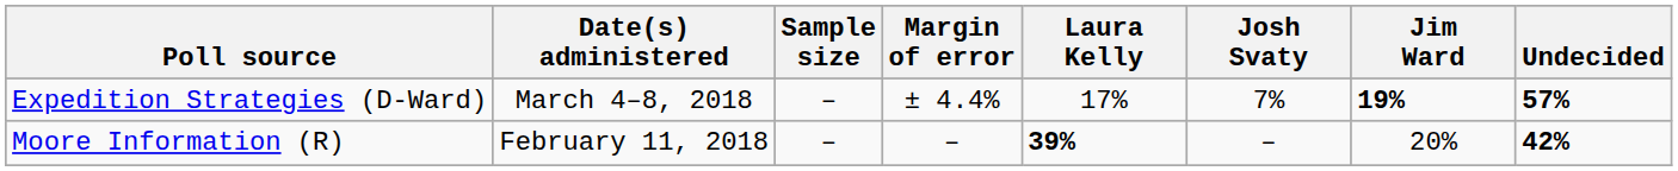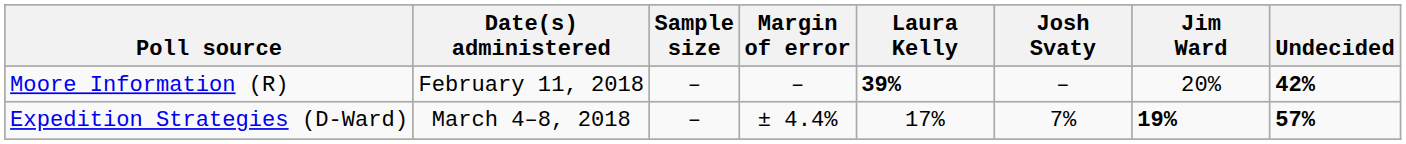rows swapped: Expedition Strategies (D-Ward) <-> Moore Information (R)
